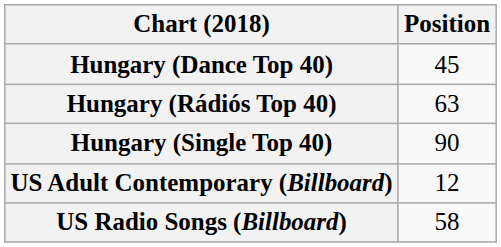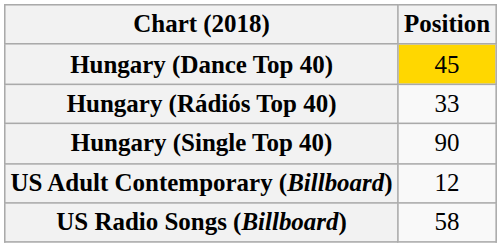Hungary (Dance Top 40) | Position: no background -> gold background
Hungary (Rádiós Top 40) | Position: 63 -> 33
